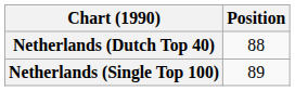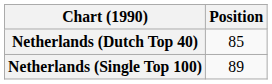Netherlands (Dutch Top 40) | Position: 88 -> 85
